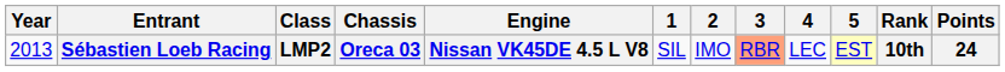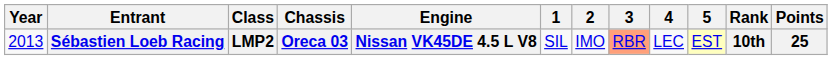Sébastien Loeb Racing | Points: 24 -> 25
